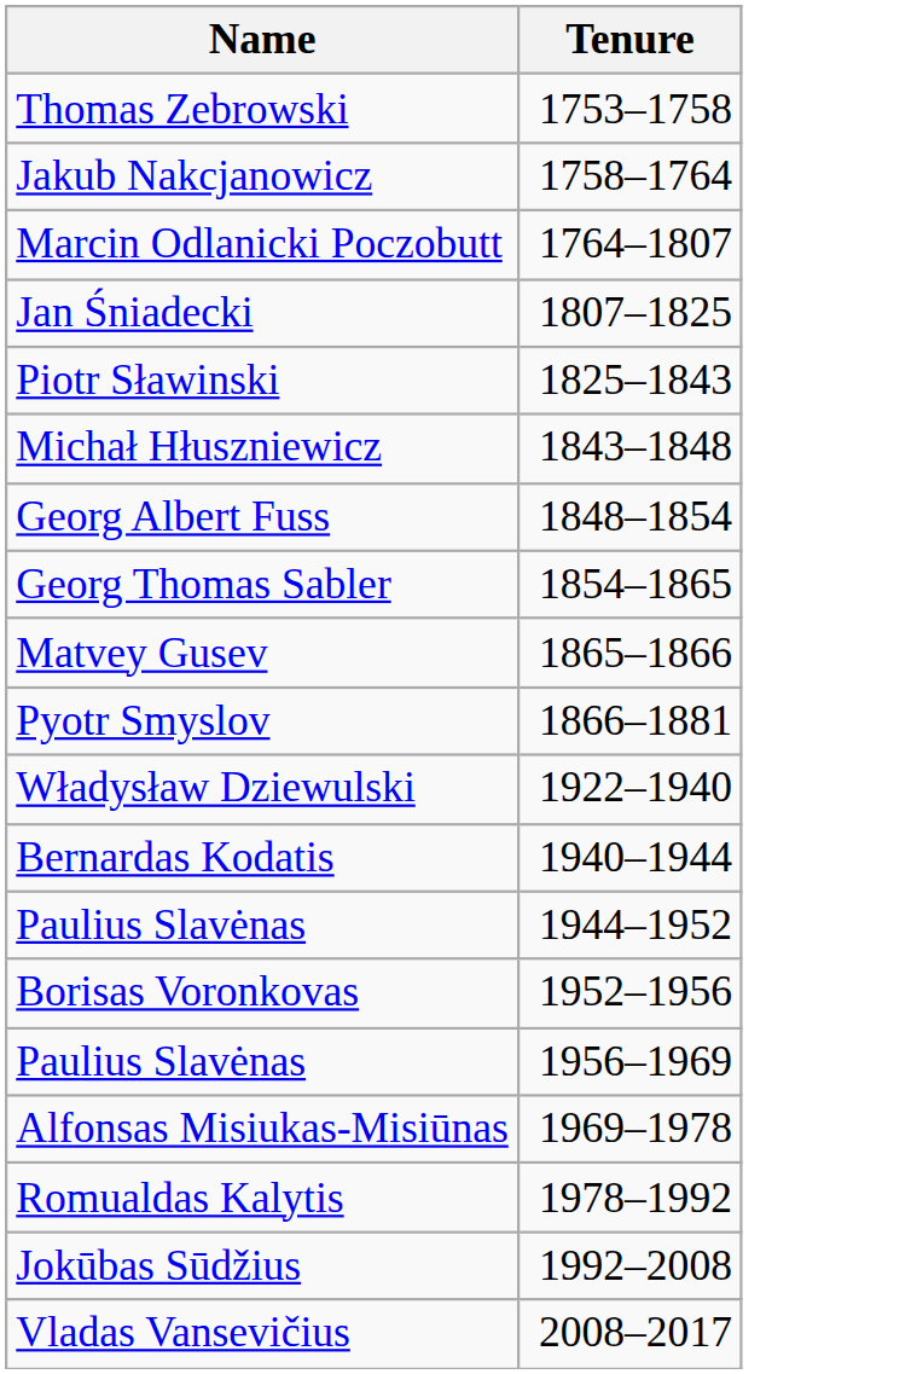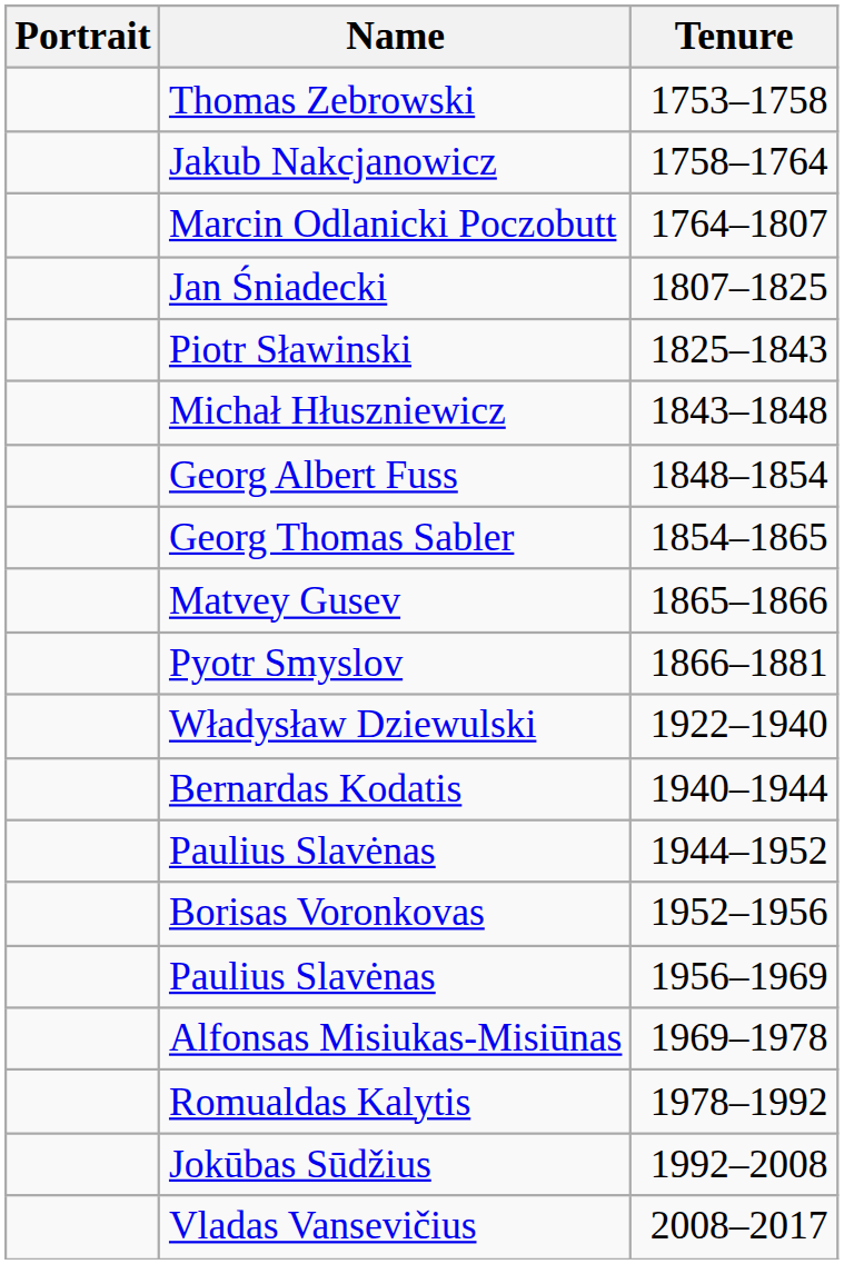+ column: Portrait
